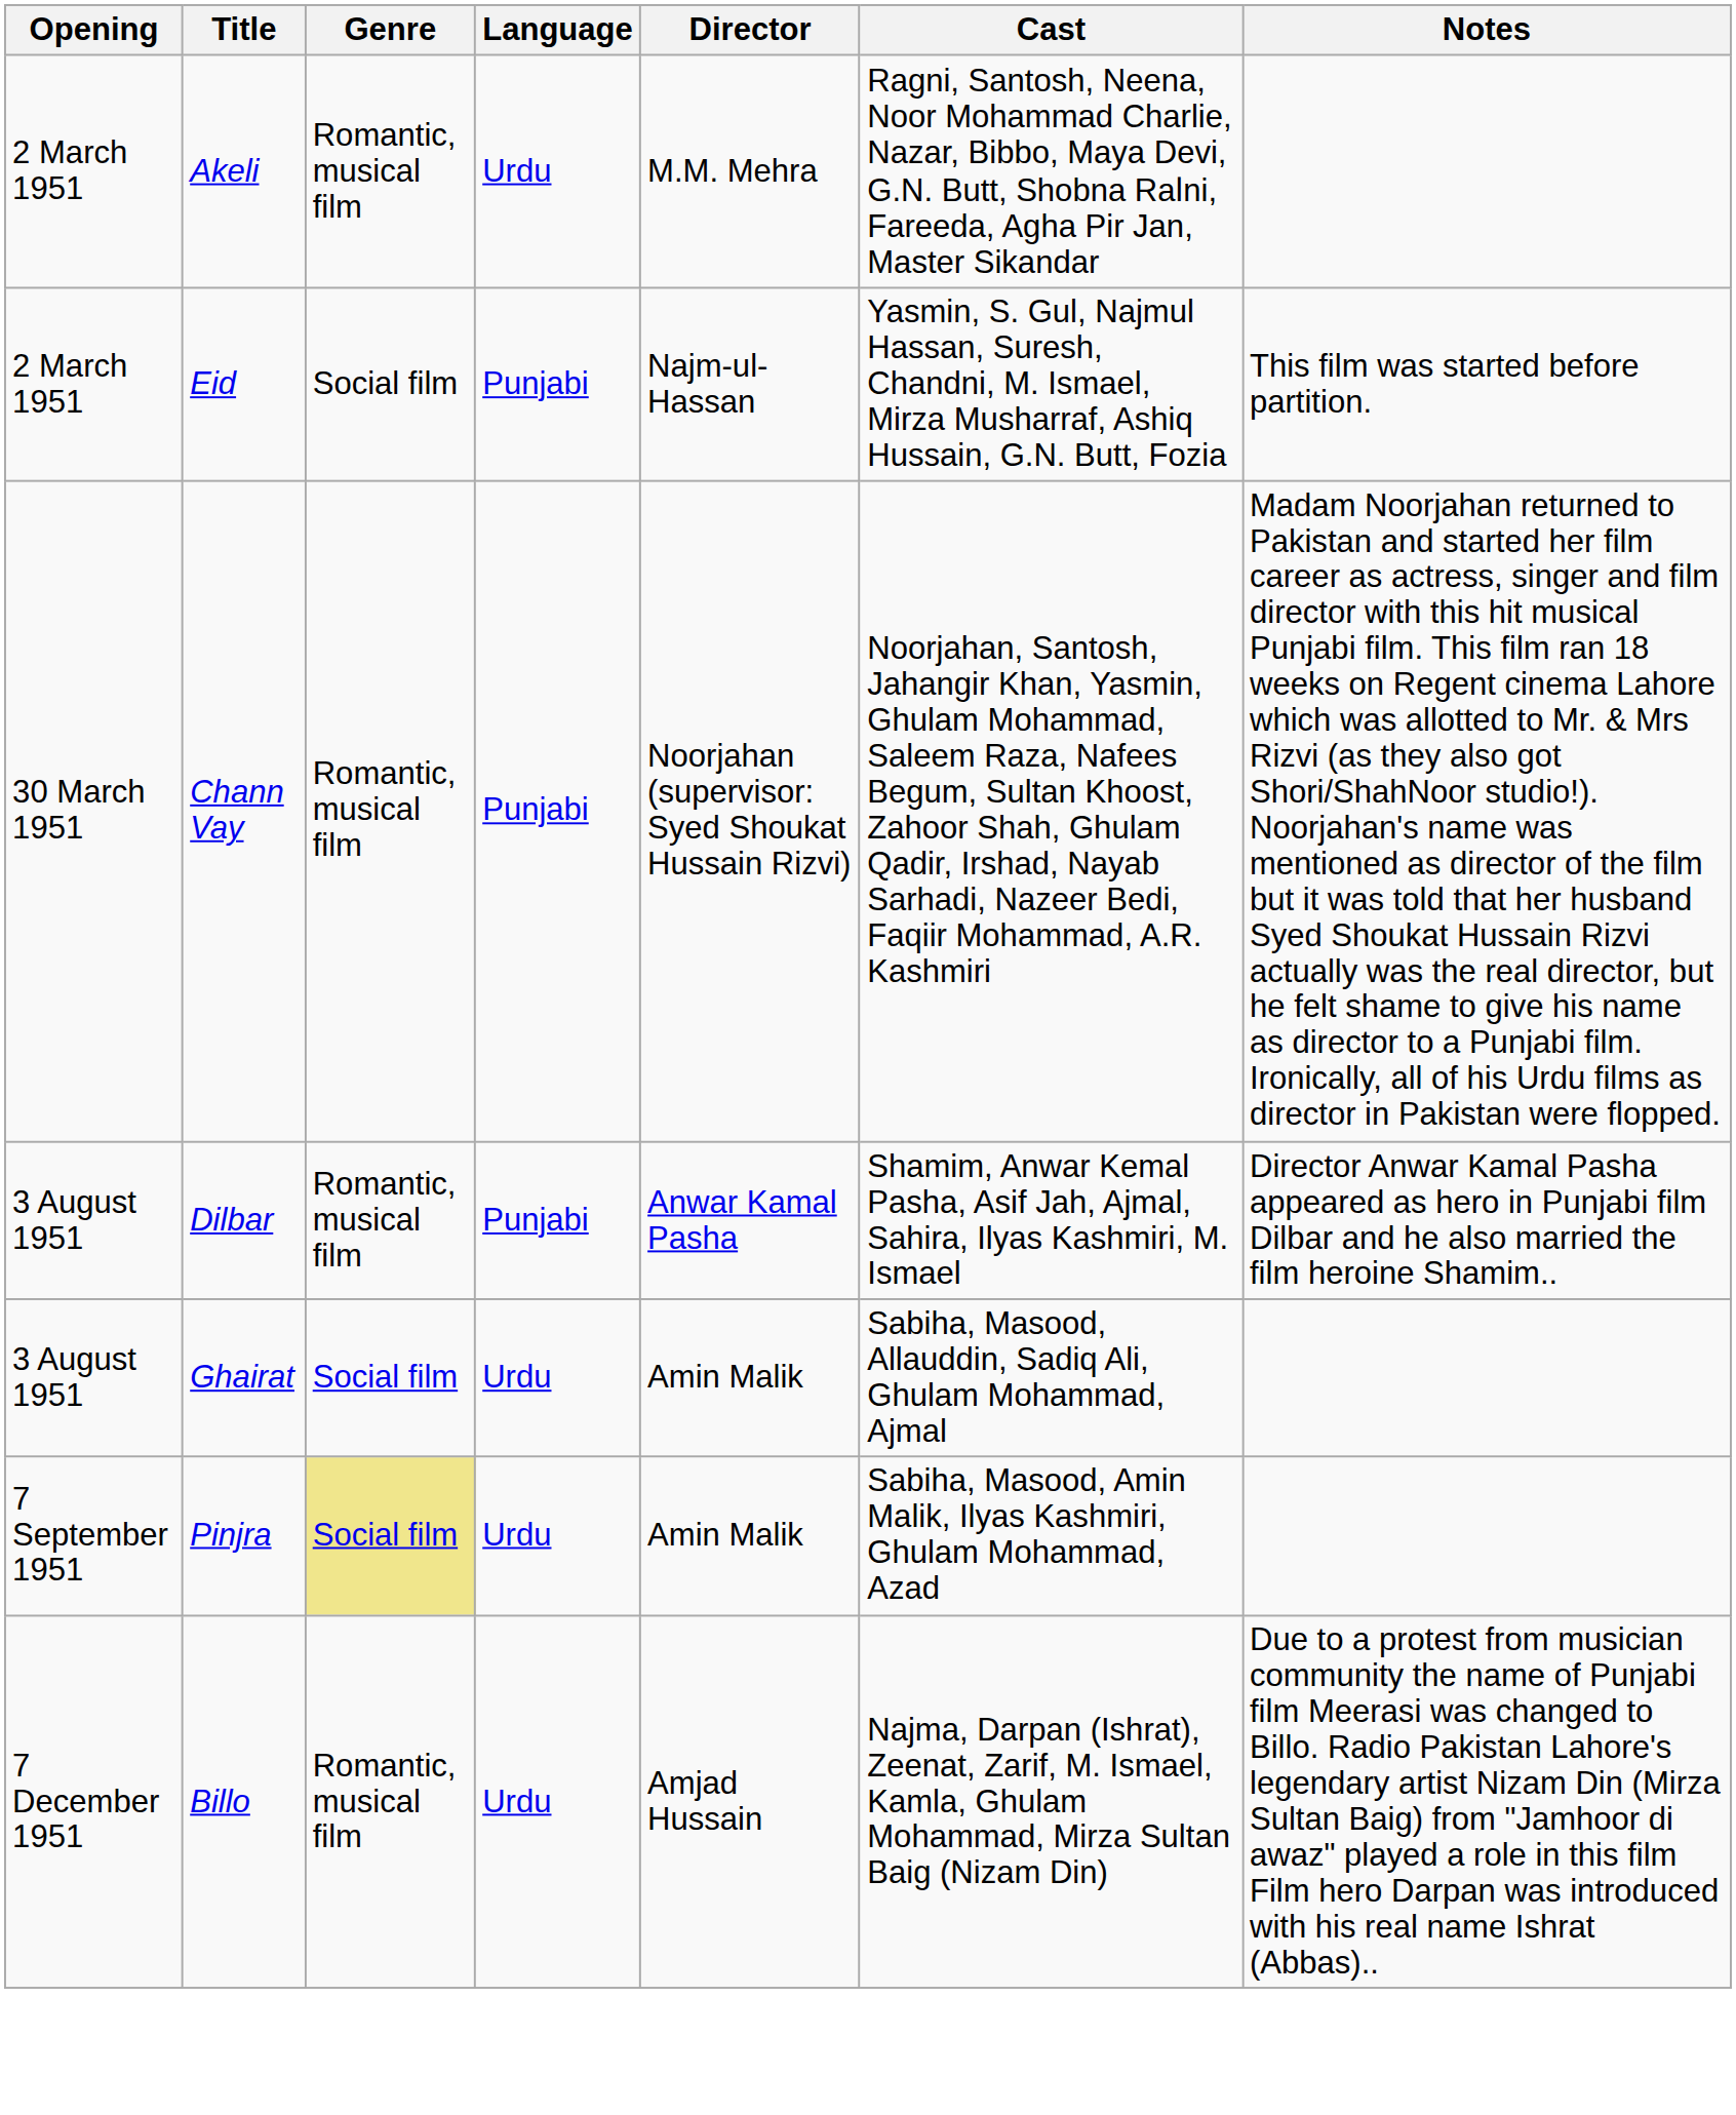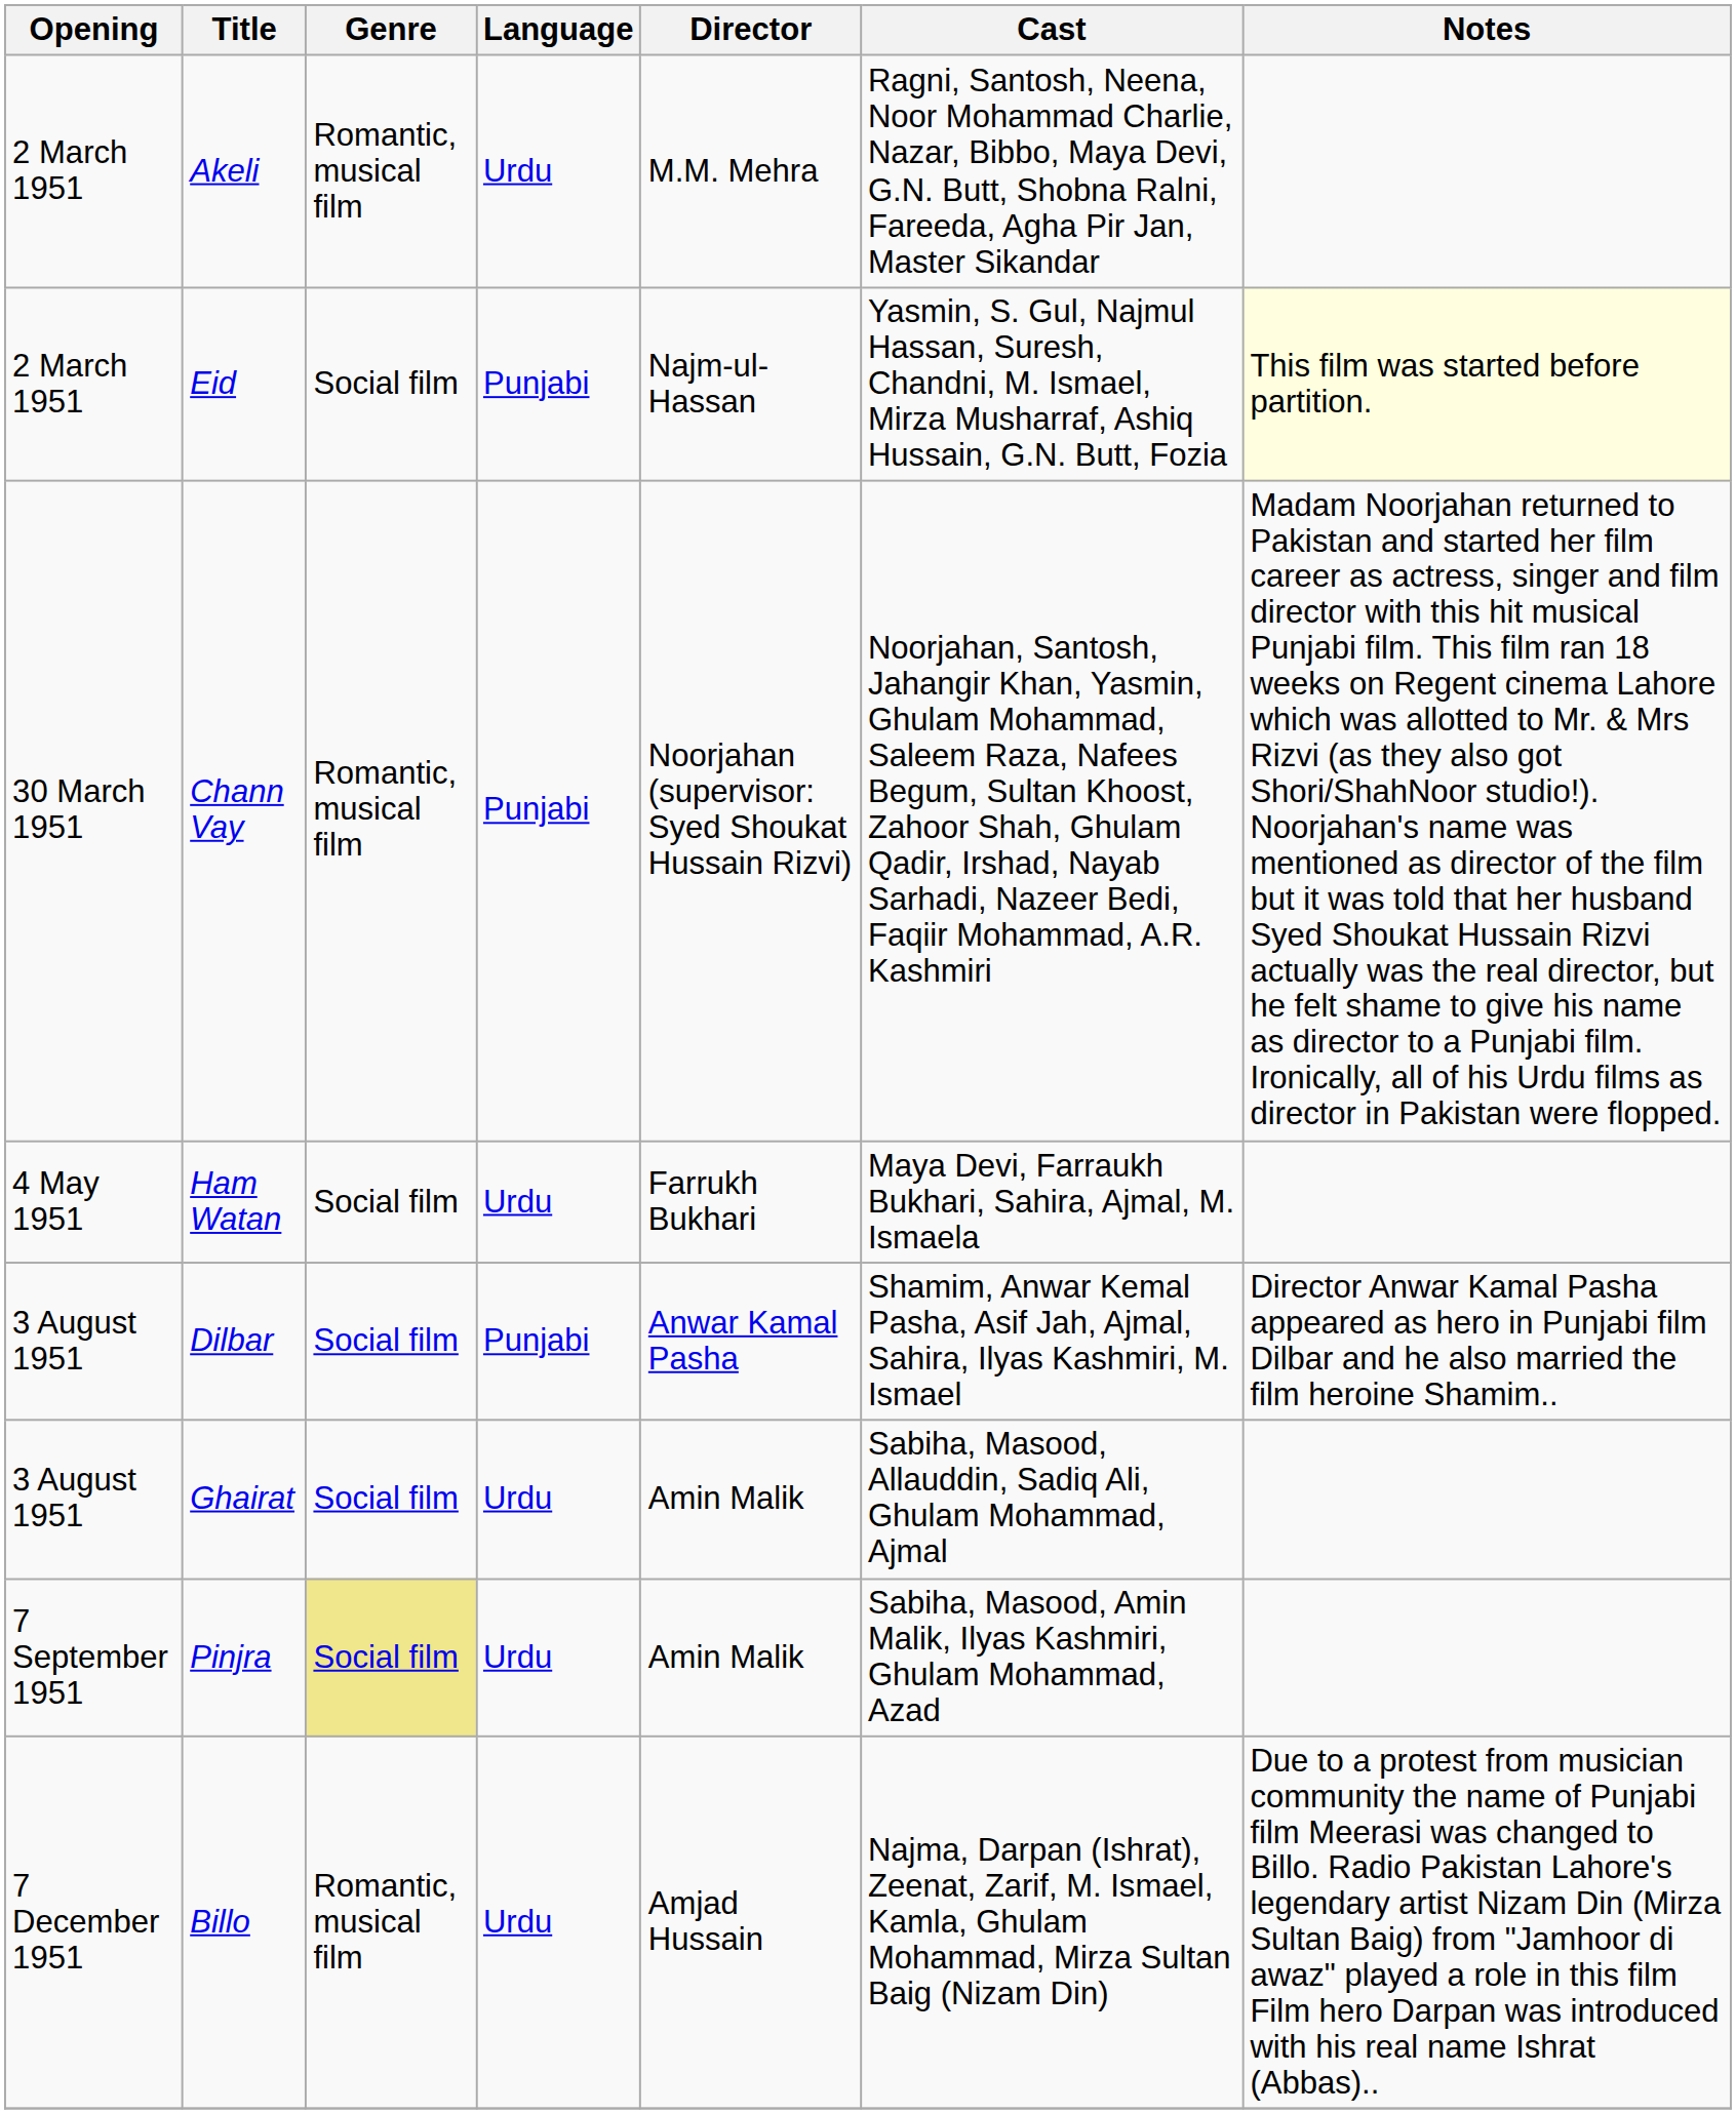Eid | Notes: no background -> lightyellow background
+ row: 4 May 1951 | Ham Watan | Social film | Urdu | Farrukh Bukhari | Maya Devi, Farraukh Bukhari, Sahira, Ajmal, M. Ismaela
Dilbar | Genre: Romantic, musical film -> Social film
